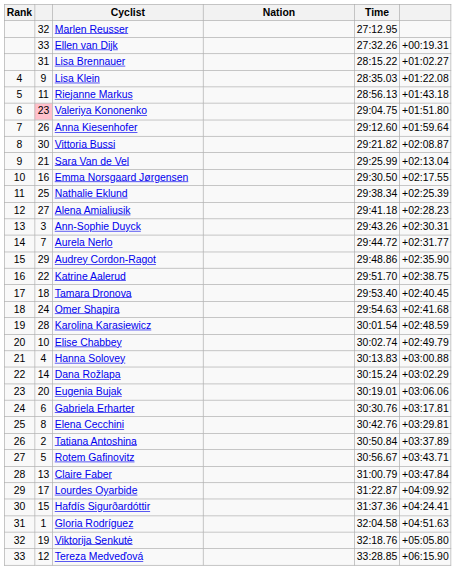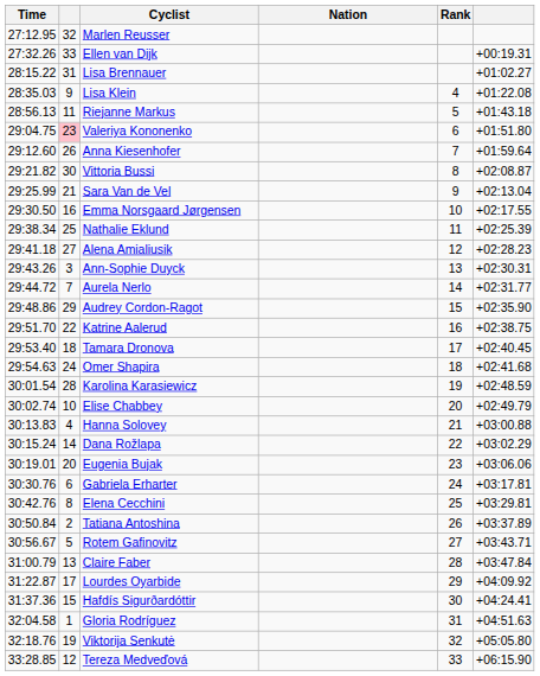columns swapped: Rank <-> Time
